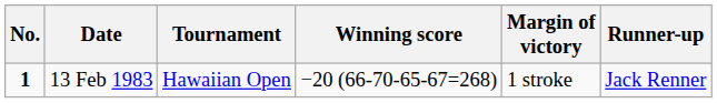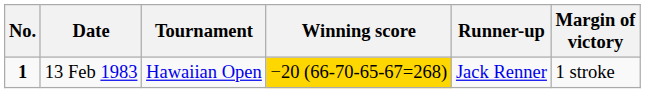columns swapped: Margin of victory <-> Runner-up
13 Feb 1983 | Winning score: no background -> gold background
